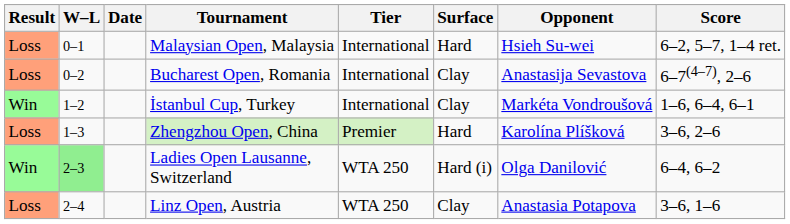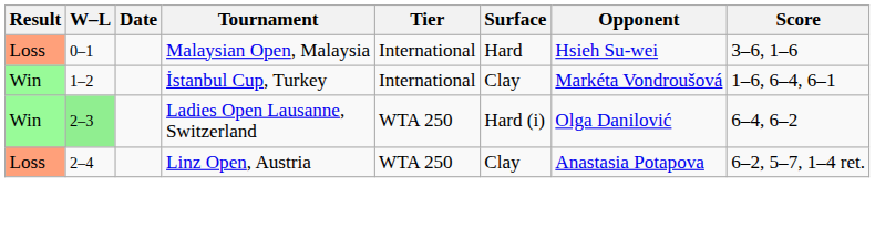Malaysian Open, Malaysia | Score: 6–2, 5–7, 1–4 ret. -> 3–6, 1–6
- row: Loss | 0–2 | Bucharest Open, Romania | International | Clay | Anastasija Sevastova | 6–7(4–7), 2–6
- row: Loss | 1–3 | Zhengzhou Open, China | Premier | Hard | Karolína Plíšková | 3–6, 2–6
Linz Open, Austria | Score: 3–6, 1–6 -> 6–2, 5–7, 1–4 ret.
